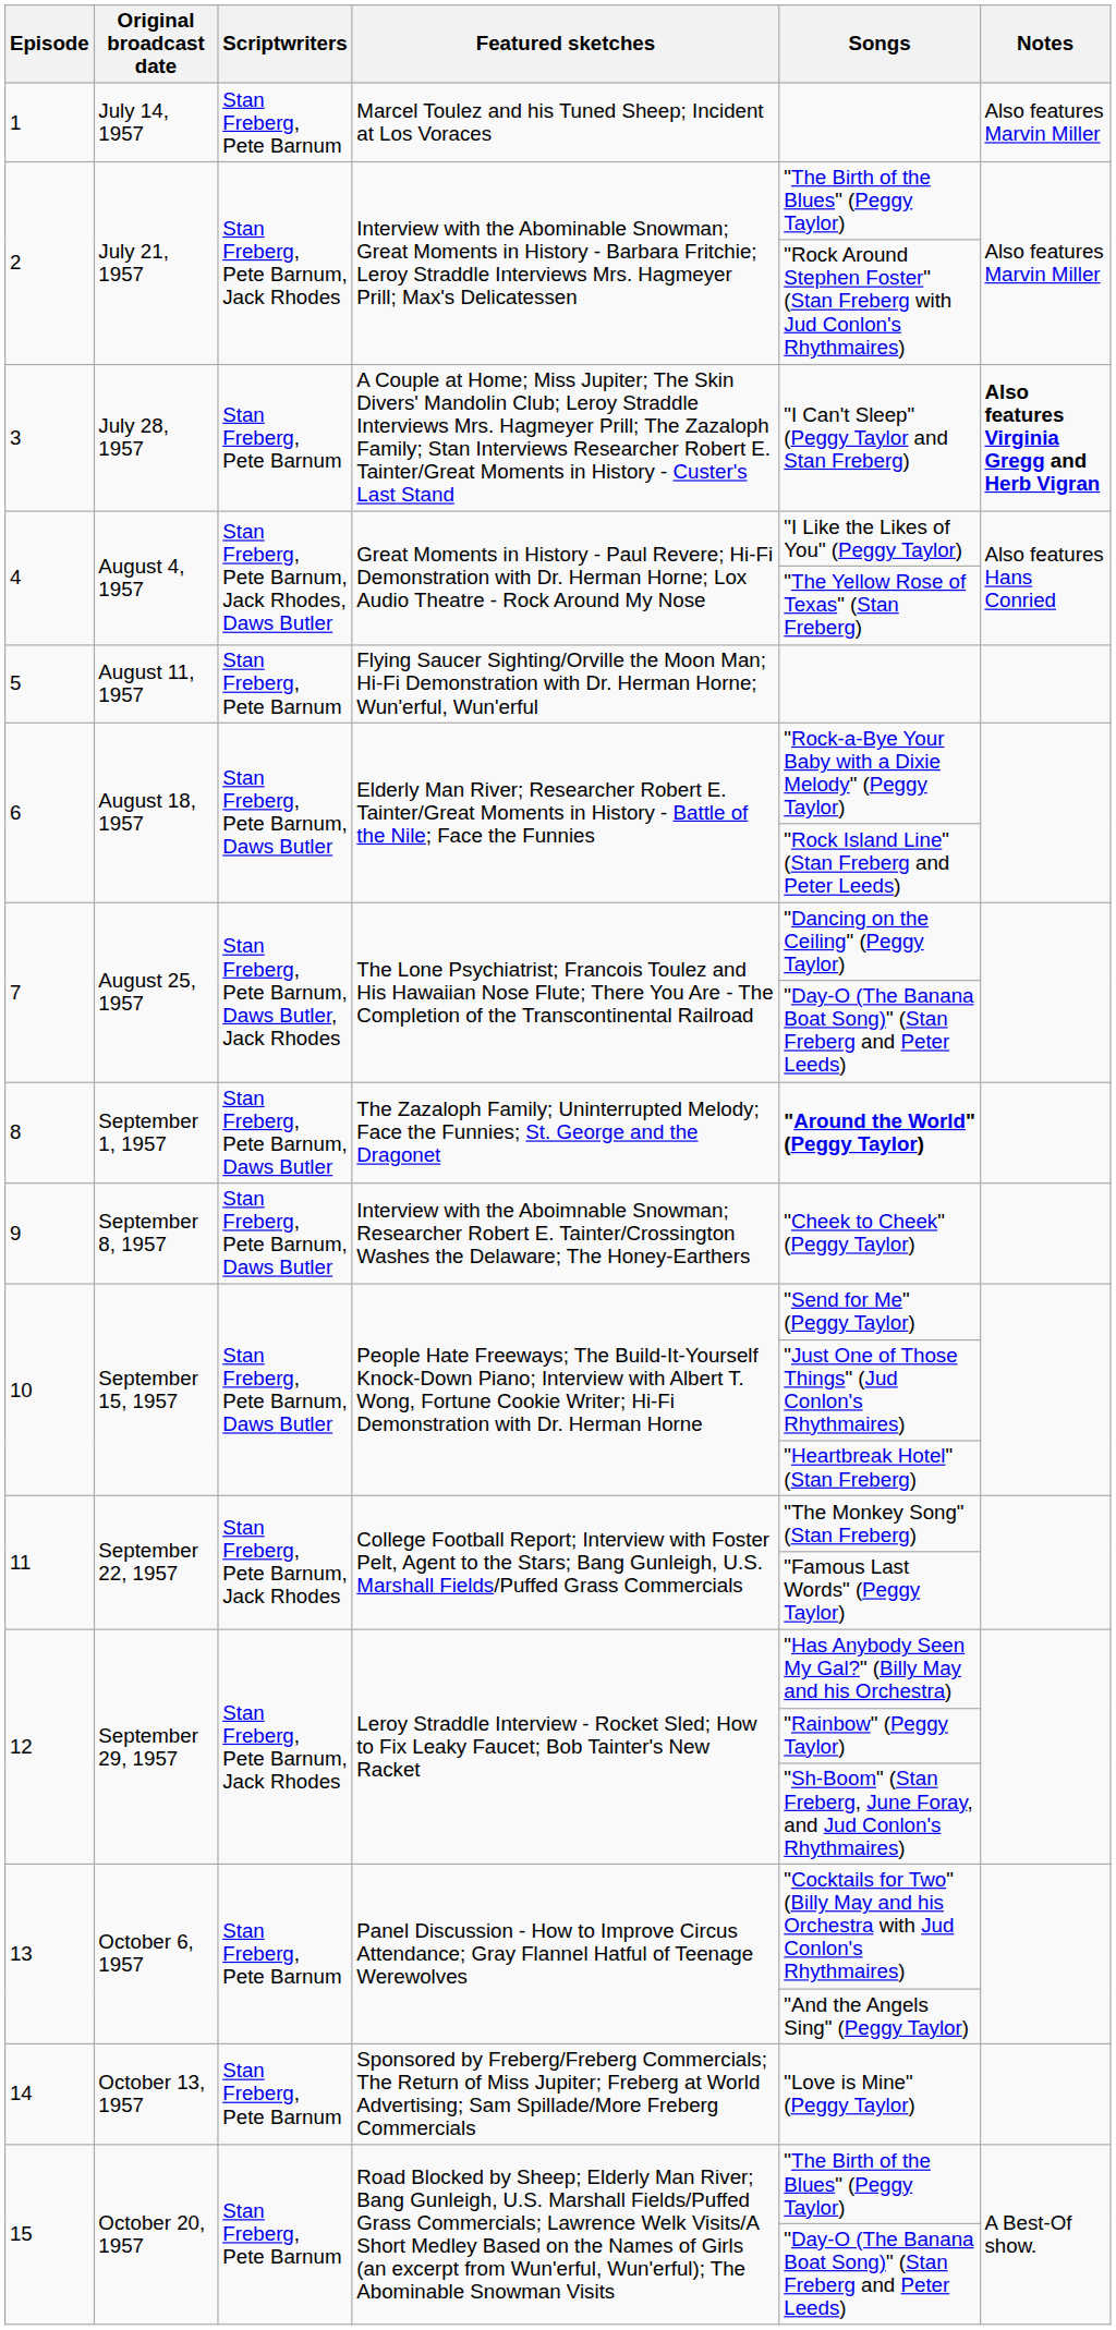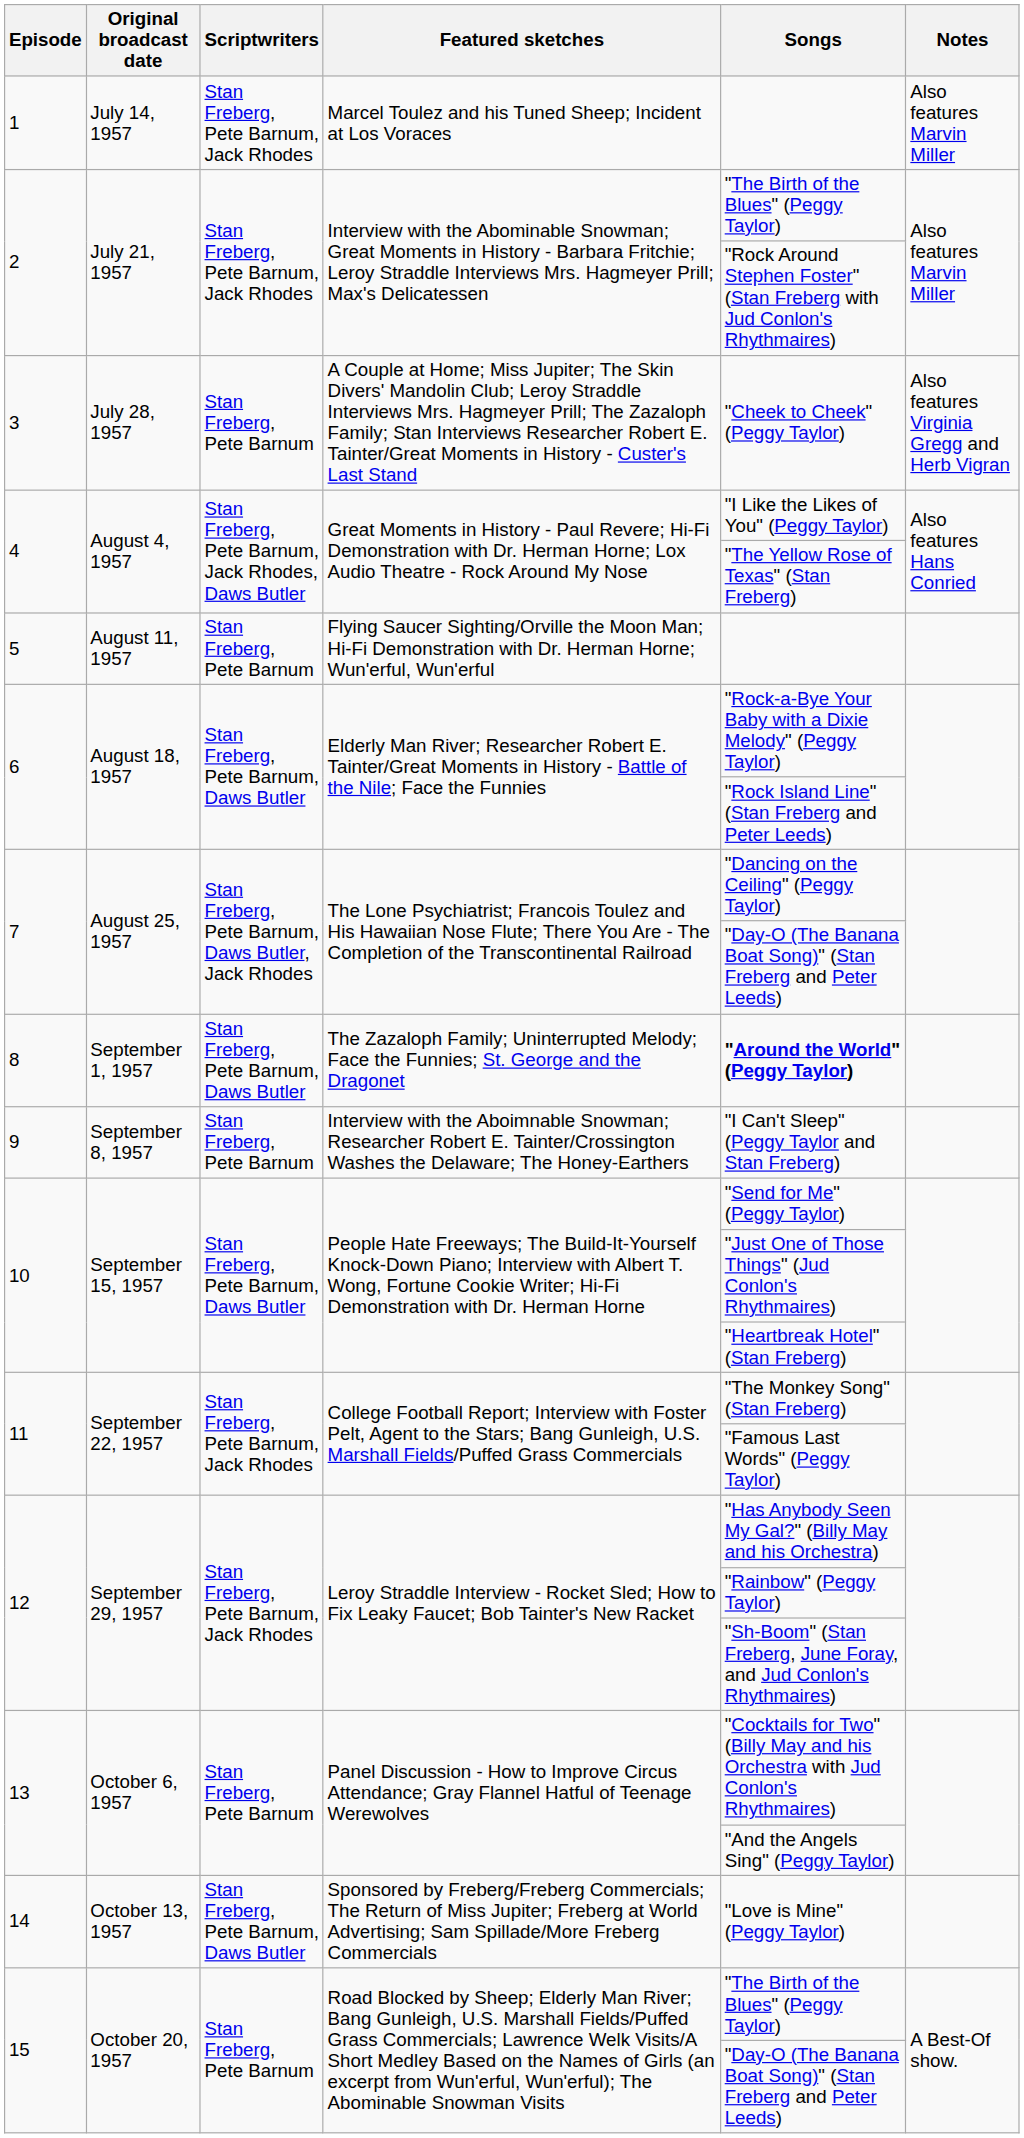1 | Scriptwriters: Stan Freberg, Pete Barnum -> Stan Freberg, Pete Barnum, Jack Rhodes
3 | Songs: "I Can't Sleep" (Peggy Taylor and Stan Freberg) -> "Cheek to Cheek" (Peggy Taylor)
3 | Notes: bold -> normal
9 | Scriptwriters: Stan Freberg, Pete Barnum, Daws Butler -> Stan Freberg, Pete Barnum
9 | Songs: "Cheek to Cheek" (Peggy Taylor) -> "I Can't Sleep" (Peggy Taylor and Stan Freberg)
14 | Scriptwriters: Stan Freberg, Pete Barnum -> Stan Freberg, Pete Barnum, Daws Butler
